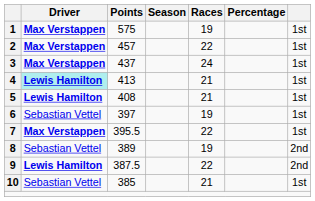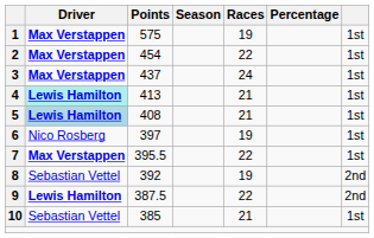2 | Points: 457 -> 454
5 | Driver: no background -> lightblue background
6 | Driver: Sebastian Vettel -> Nico Rosberg
8 | Points: 389 -> 392
